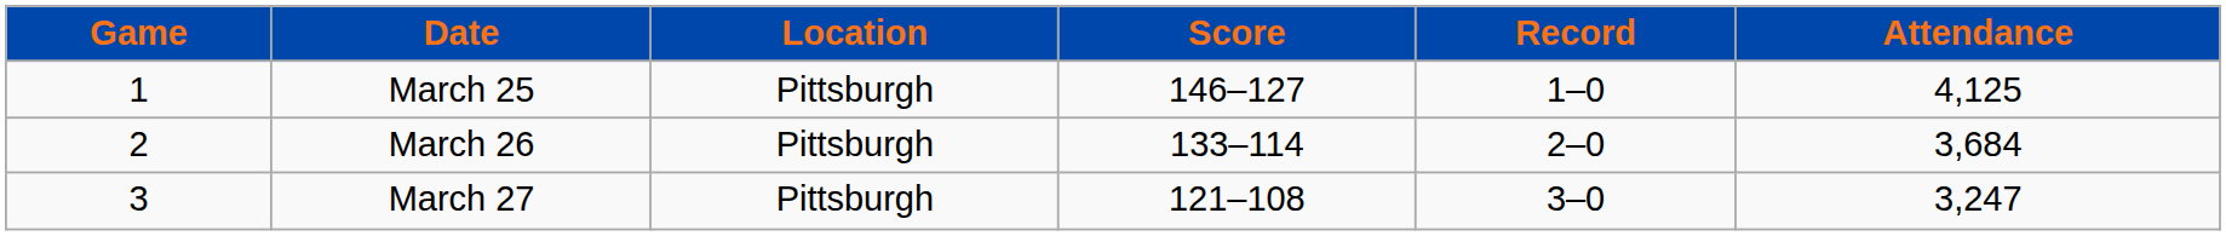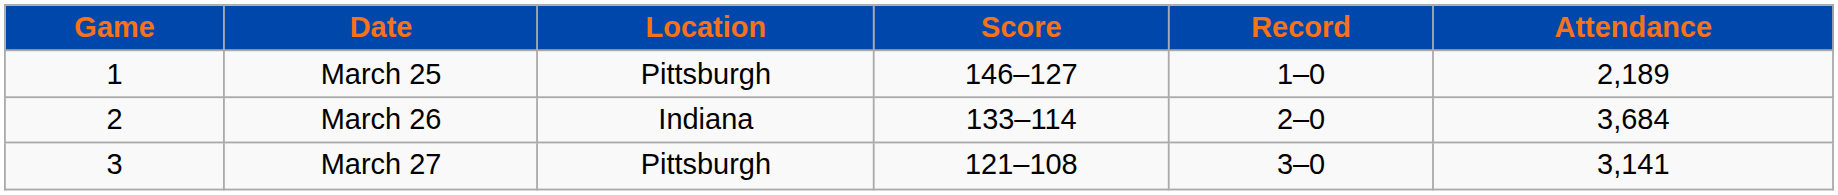March 25 | Attendance: 4,125 -> 2,189
March 26 | Location: Pittsburgh -> Indiana
March 27 | Attendance: 3,247 -> 3,141
